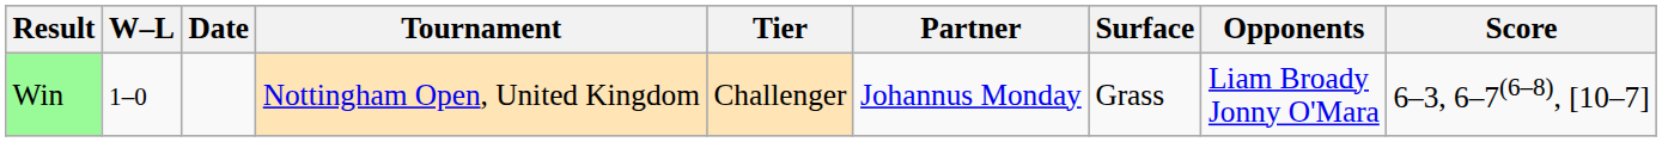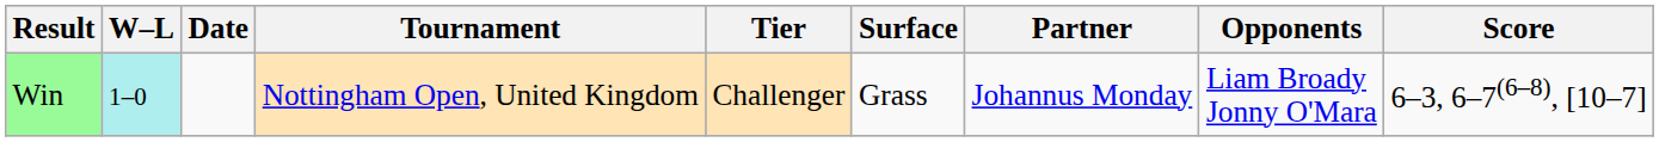columns swapped: Surface <-> Partner
Win | W–L: no background -> paleturquoise background
